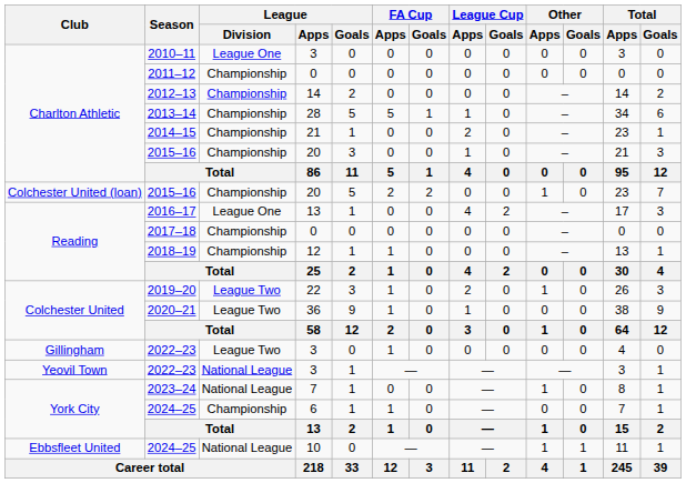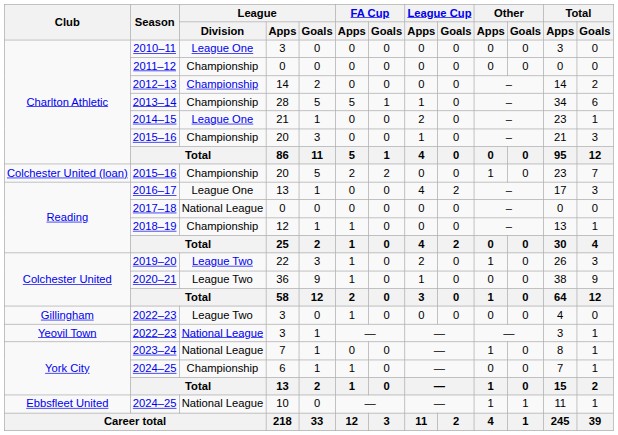2014–15 | League / Division: Championship -> League One
2017–18 | League / Division: Championship -> National League
